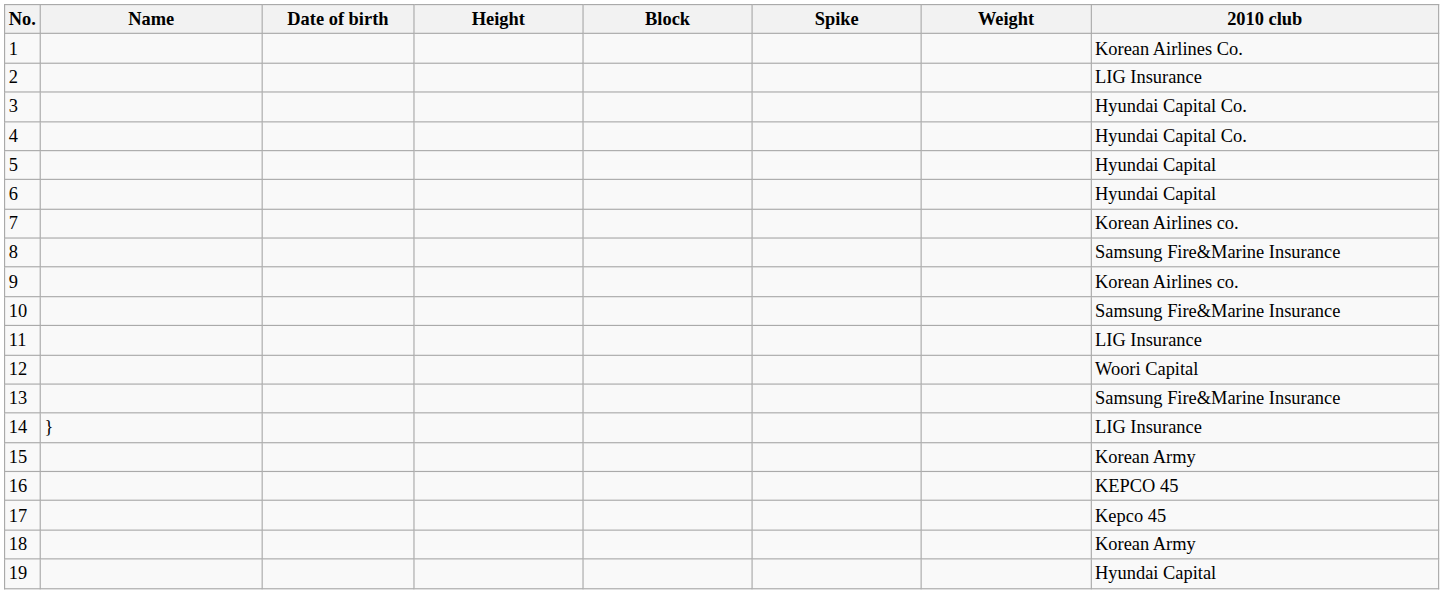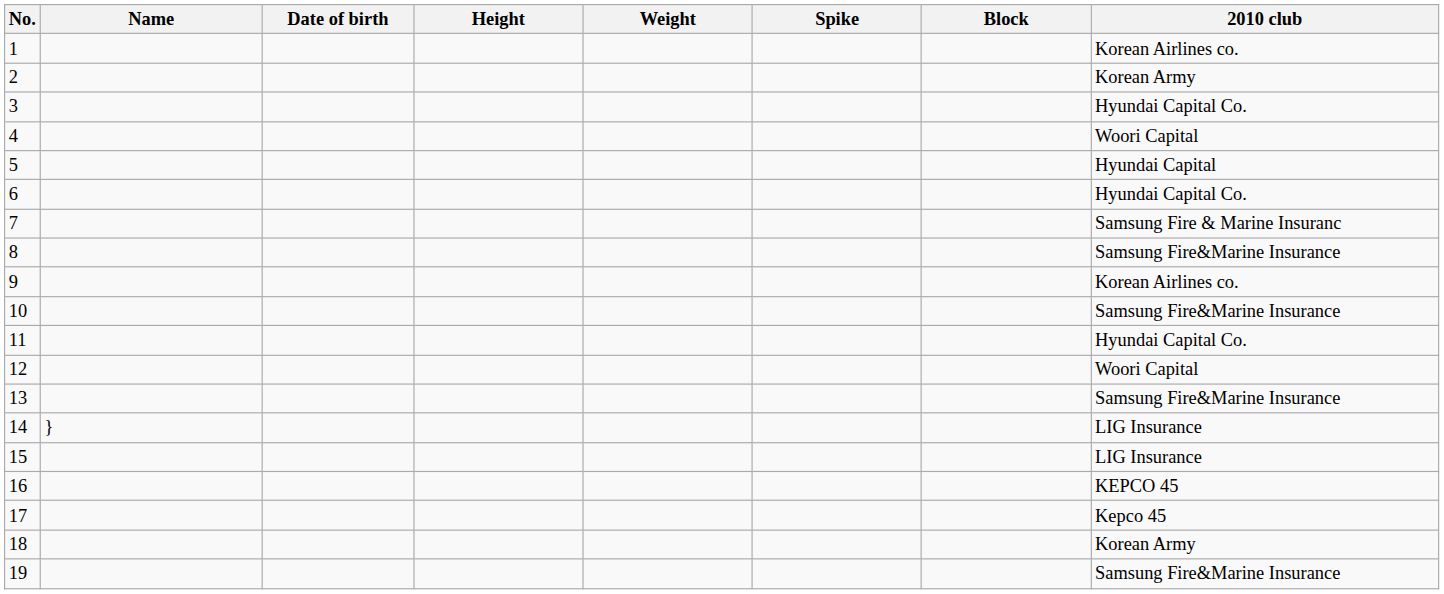columns swapped: Weight <-> Block
1 | 2010 club: Korean Airlines Co. -> Korean Airlines co.
2 | 2010 club: LIG Insurance -> Korean Army
4 | 2010 club: Hyundai Capital Co. -> Woori Capital
6 | 2010 club: Hyundai Capital -> Hyundai Capital Co.
7 | 2010 club: Korean Airlines co. -> Samsung Fire & Marine Insuranc
11 | 2010 club: LIG Insurance -> Hyundai Capital Co.
15 | 2010 club: Korean Army -> LIG Insurance
19 | 2010 club: Hyundai Capital -> Samsung Fire&Marine Insurance
